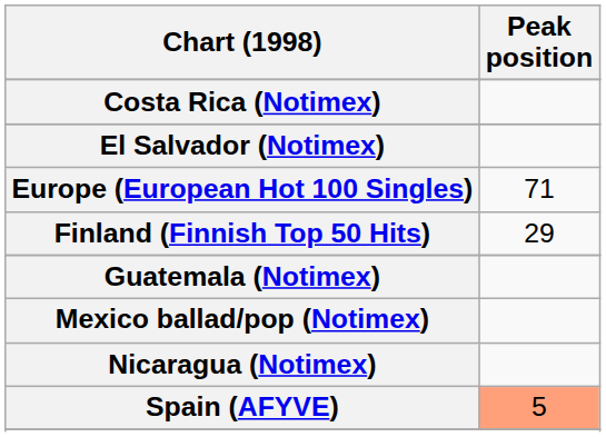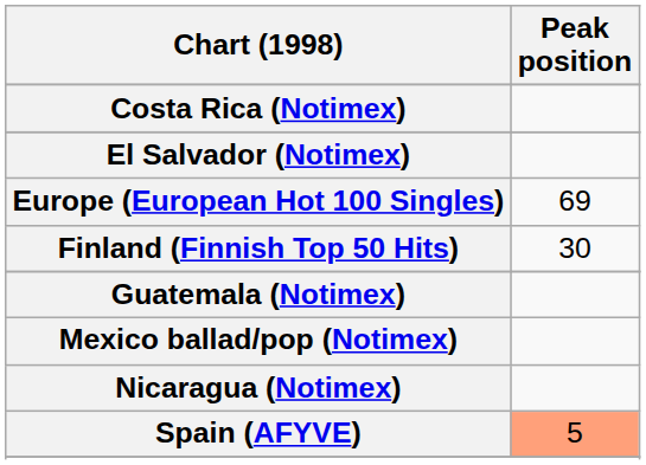Europe (European Hot 100 Singles) | Peak position: 71 -> 69
Finland (Finnish Top 50 Hits) | Peak position: 29 -> 30
